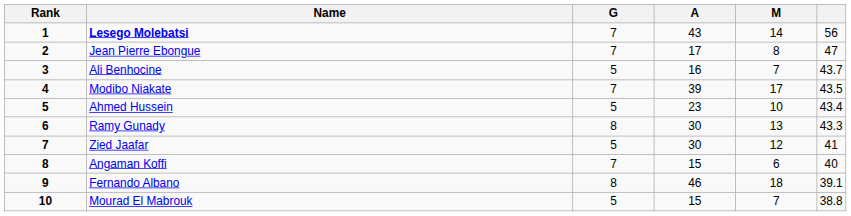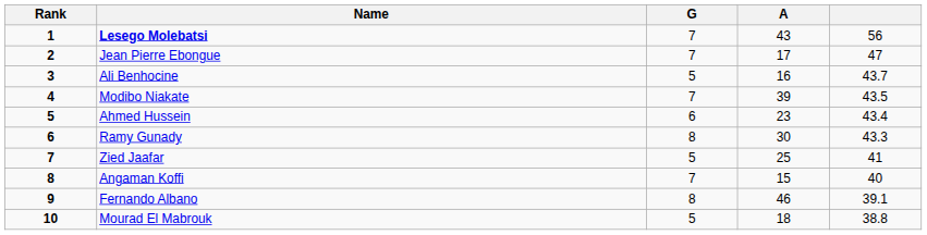- column: M | 14 | 8 | 7 | 17 | 10 | 13 | 12 | 6 | 18 | 7
Ahmed Hussein | G: 5 -> 6
Zied Jaafar | A: 30 -> 25
Mourad El Mabrouk | A: 15 -> 18
